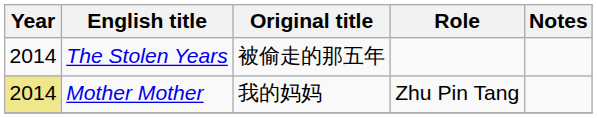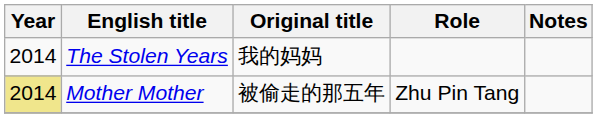The Stolen Years | Original title: 被偷走的那五年 -> 我的妈妈
Mother Mother | Original title: 我的妈妈 -> 被偷走的那五年
